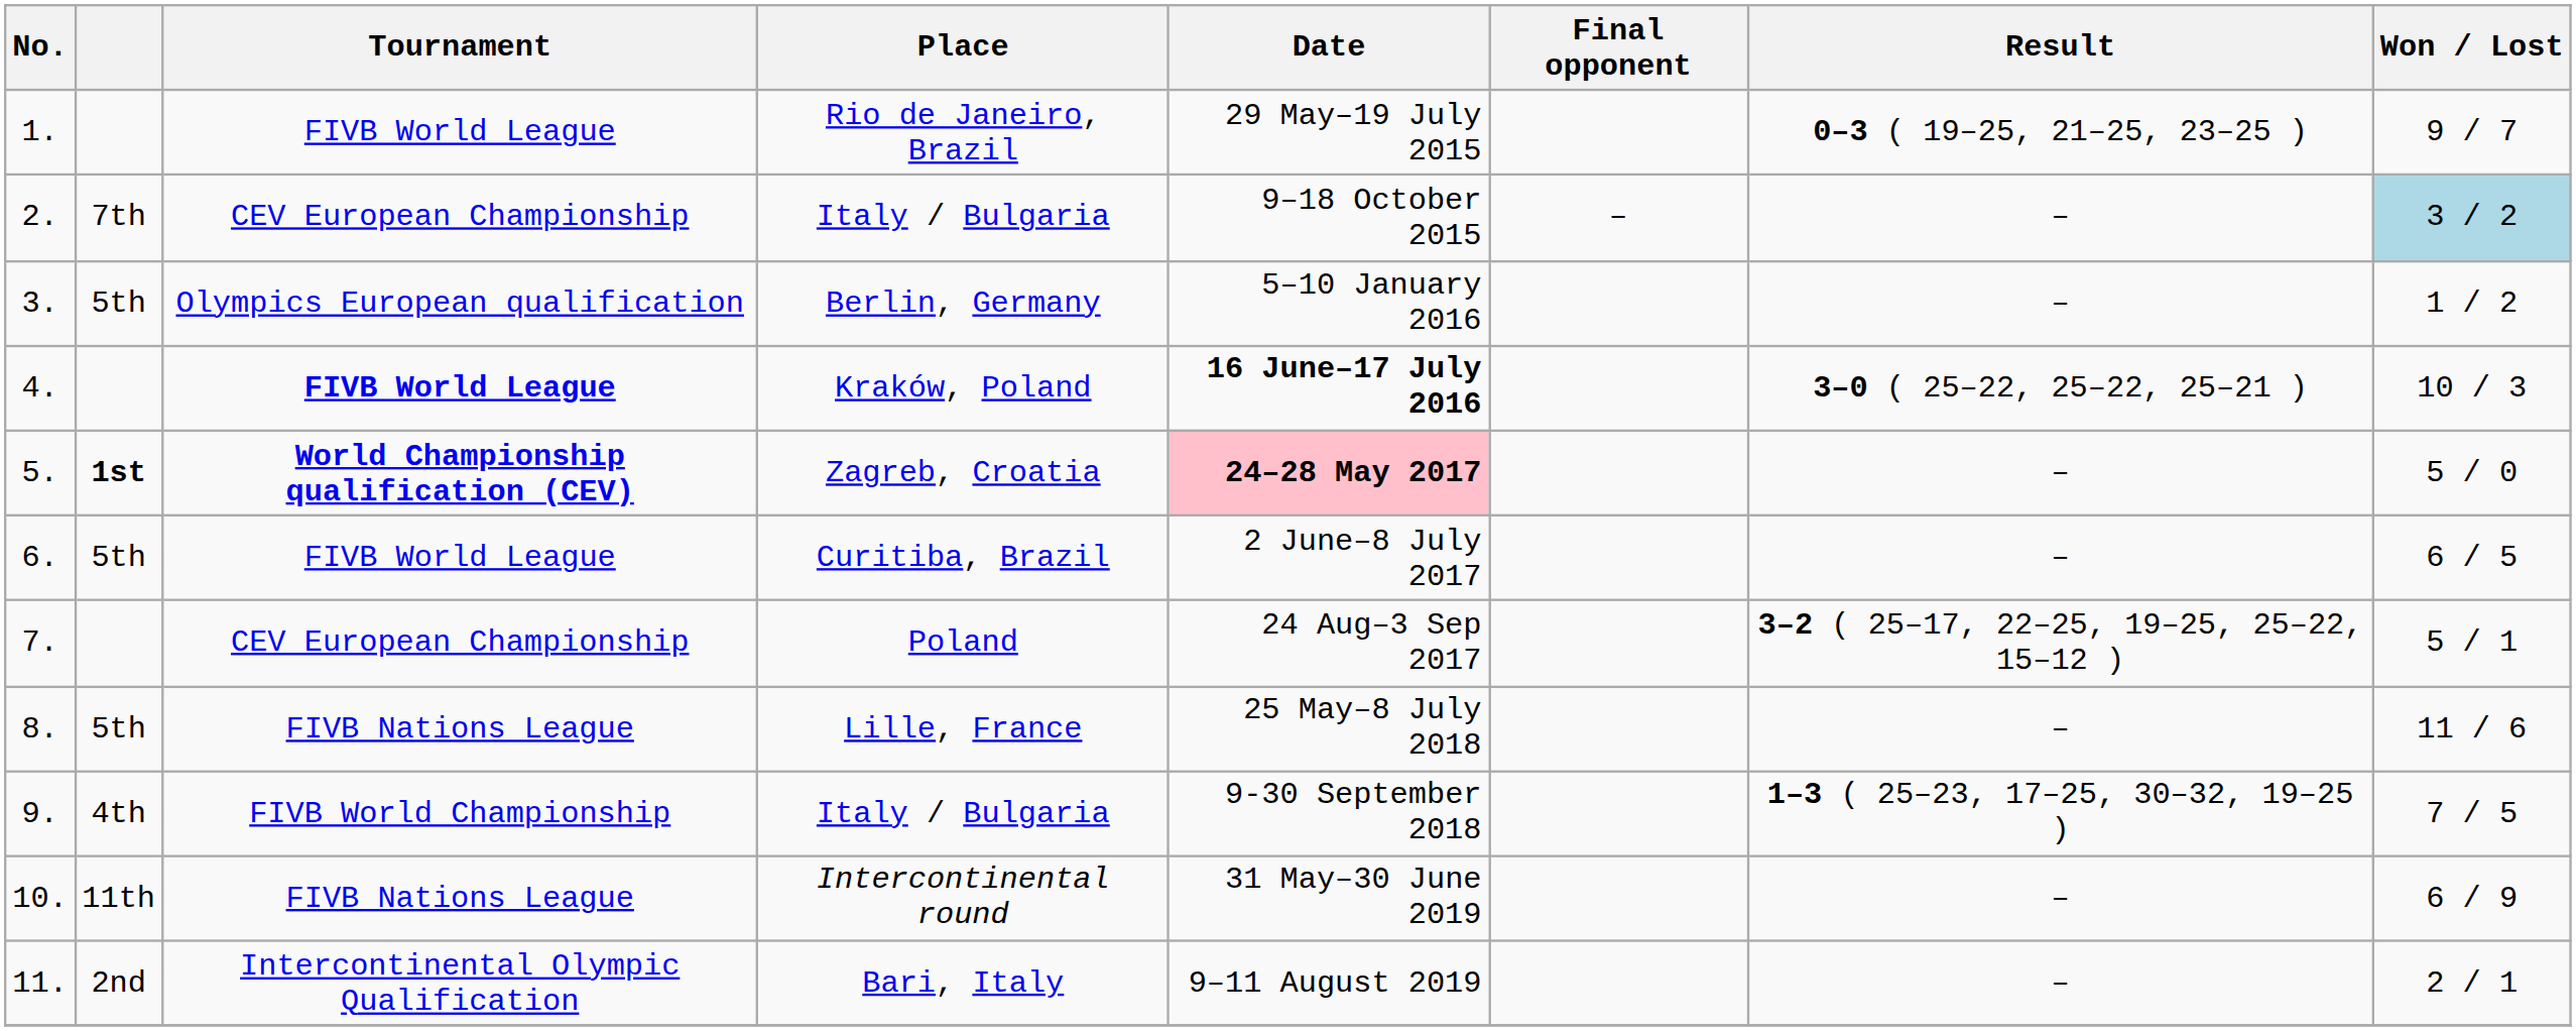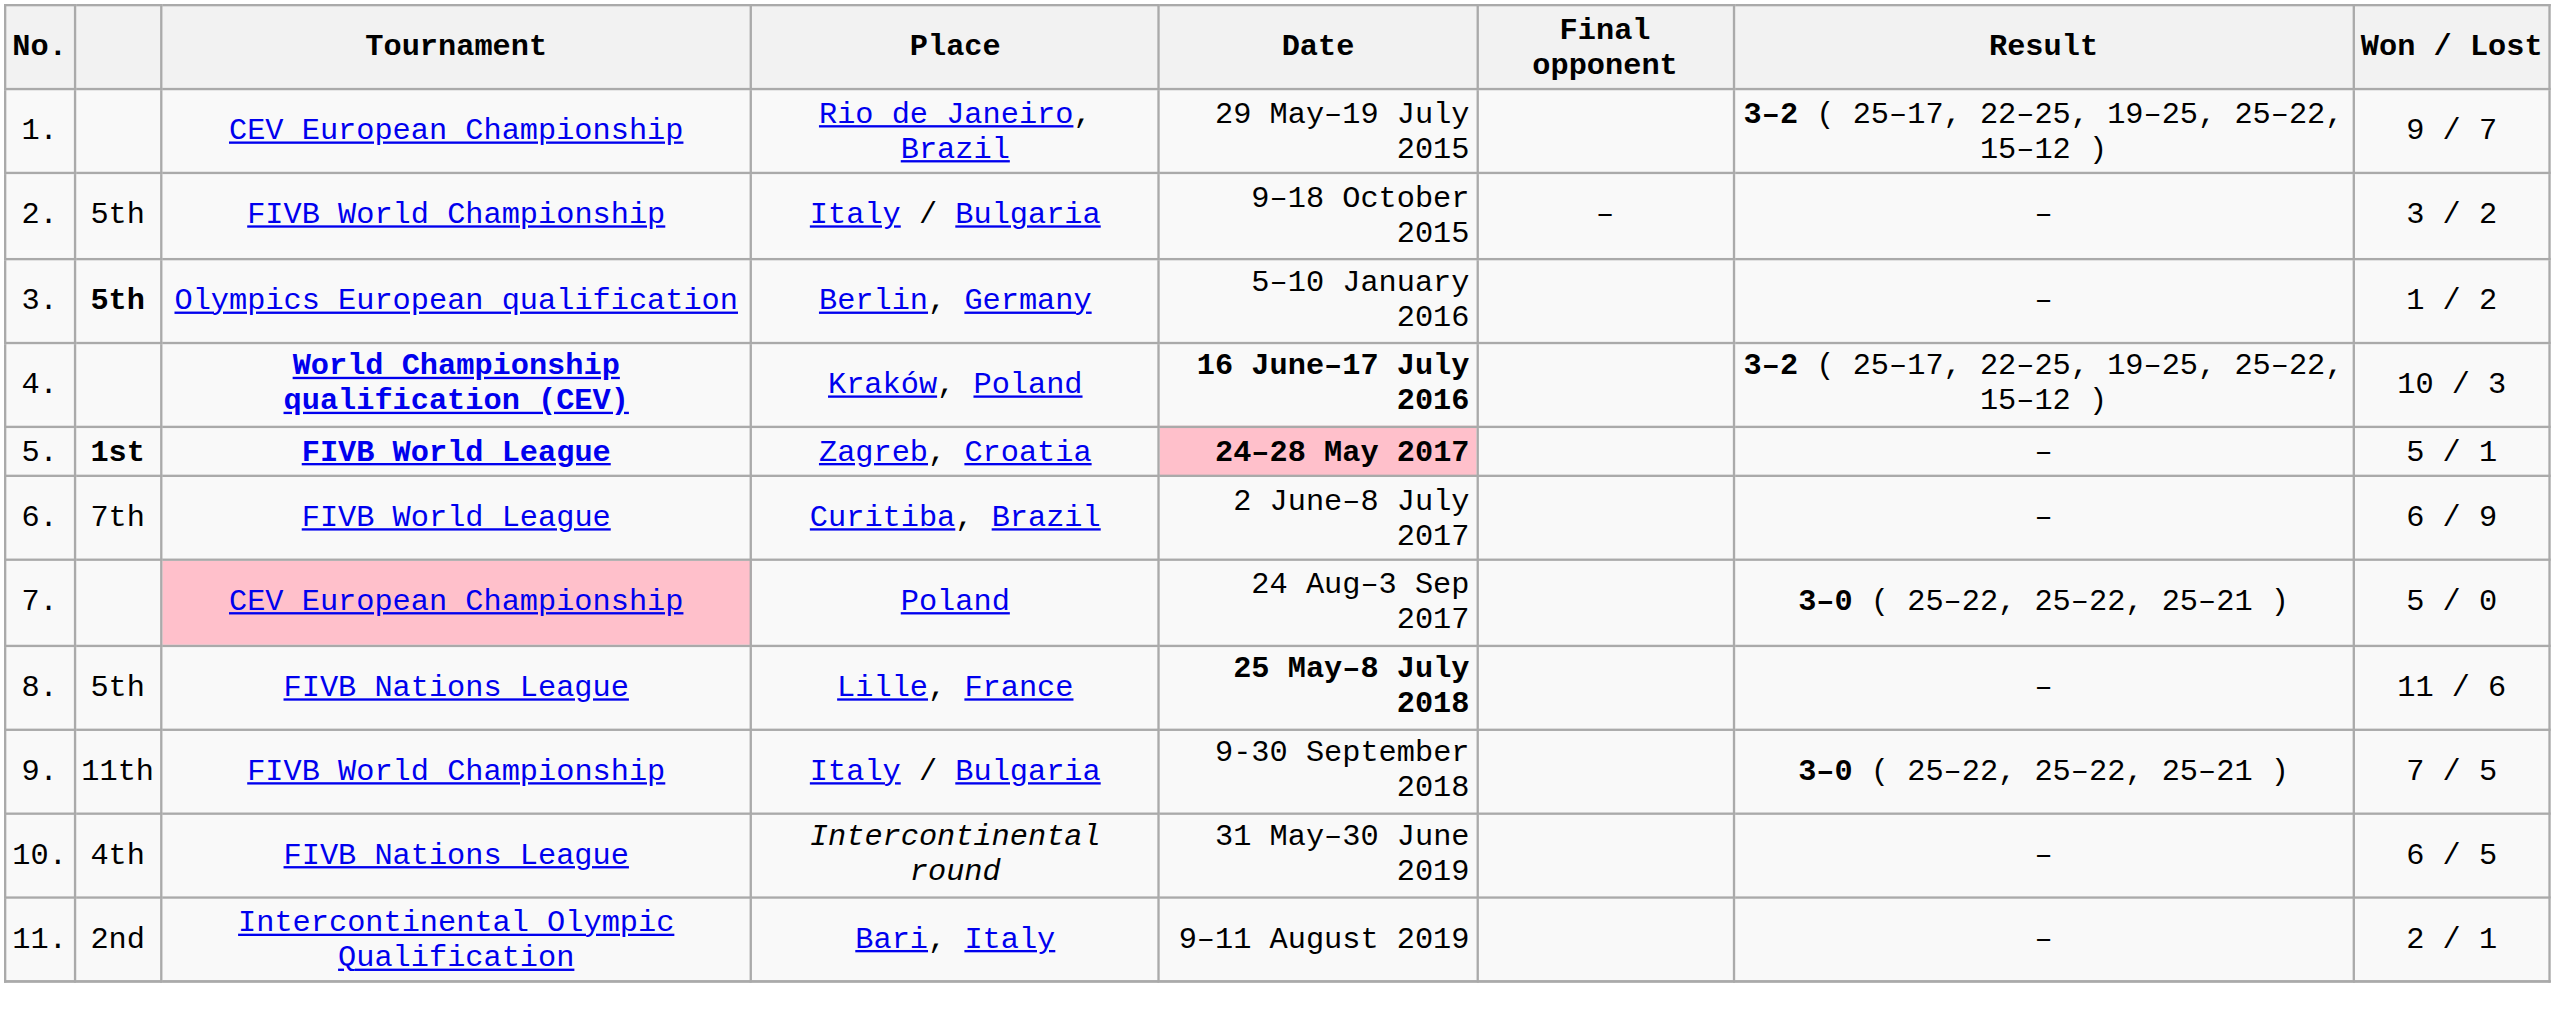Rio de Janeiro, Brazil | Tournament: FIVB World League -> CEV European Championship
Rio de Janeiro, Brazil | Result: 0–3 ( 19–25, 21–25, 23–25 ) -> 3–2 ( 25–17, 22–25, 19–25, 25–22, 15–12 )
2. / Italy / Bulgaria | column 2: 7th -> 5th
2. / Italy / Bulgaria | Tournament: CEV European Championship -> FIVB World Championship
2. / Italy / Bulgaria | Won / Lost: lightblue background -> no background
Berlin, Germany | column 2: normal -> bold
Kraków, Poland | Tournament: FIVB World League -> World Championship qualification (CEV)
Kraków, Poland | Result: 3–0 ( 25–22, 25–22, 25–21 ) -> 3–2 ( 25–17, 22–25, 19–25, 25–22, 15–12 )
Zagreb, Croatia | Tournament: World Championship qualification (CEV) -> FIVB World League
Zagreb, Croatia | Won / Lost: 5 / 0 -> 5 / 1
Curitiba, Brazil | column 2: 5th -> 7th
Curitiba, Brazil | Won / Lost: 6 / 5 -> 6 / 9
Poland | Tournament: no background -> pink background
Poland | Result: 3–2 ( 25–17, 22–25, 19–25, 25–22, 15–12 ) -> 3–0 ( 25–22, 25–22, 25–21 )
Poland | Won / Lost: 5 / 1 -> 5 / 0
Lille, France | Date: normal -> bold
9. / Italy / Bulgaria | column 2: 4th -> 11th
9. / Italy / Bulgaria | Result: 1–3 ( 25–23, 17–25, 30–32, 19–25 ) -> 3–0 ( 25–22, 25–22, 25–21 )
Intercontinental round | column 2: 11th -> 4th
Intercontinental round | Won / Lost: 6 / 9 -> 6 / 5
